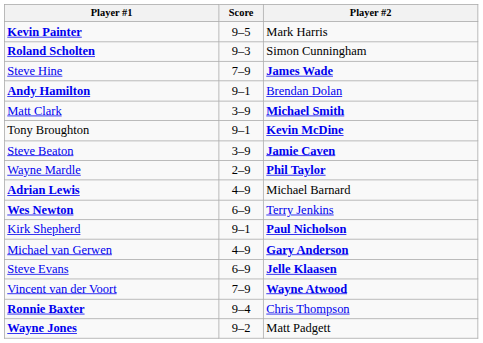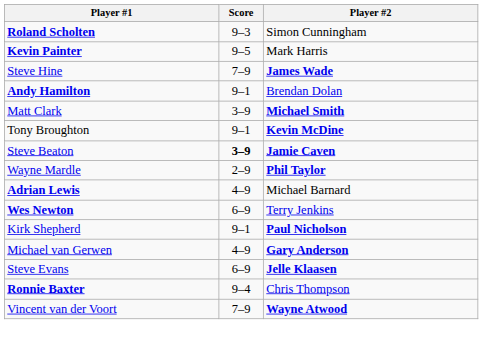rows swapped: Kevin Painter <-> Roland Scholten
Steve Beaton | Score: normal -> bold
rows swapped: Ronnie Baxter <-> Vincent van der Voort
- row: Wayne Jones | 9–2 | Matt Padgett
